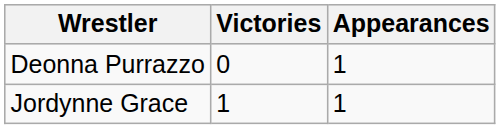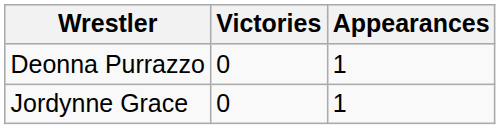Jordynne Grace | Victories: 1 -> 0
